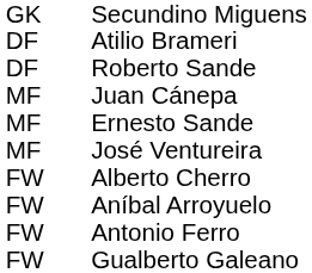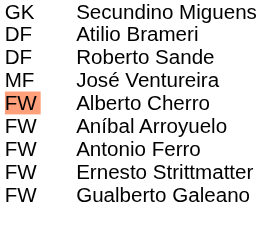- row: MF | Juan Cánepa
- row: MF | Ernesto Sande
Alberto Cherro | column 1: no background -> lightsalmon background
+ row: FW | Ernesto Strittmatter
